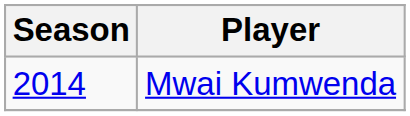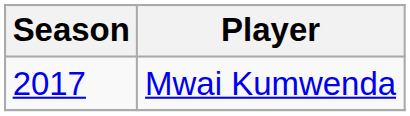Mwai Kumwenda | Season: 2014 -> 2017
